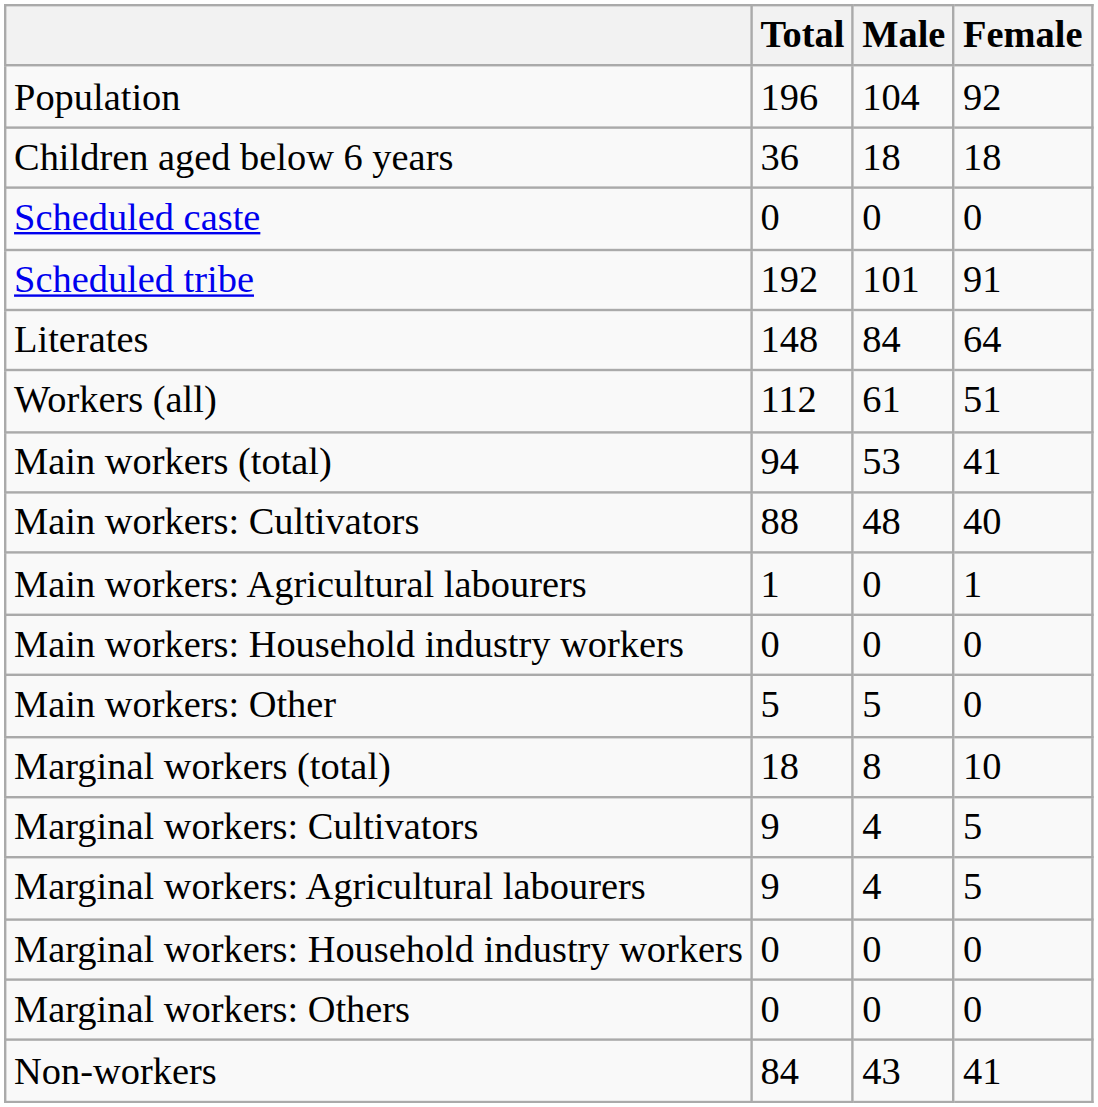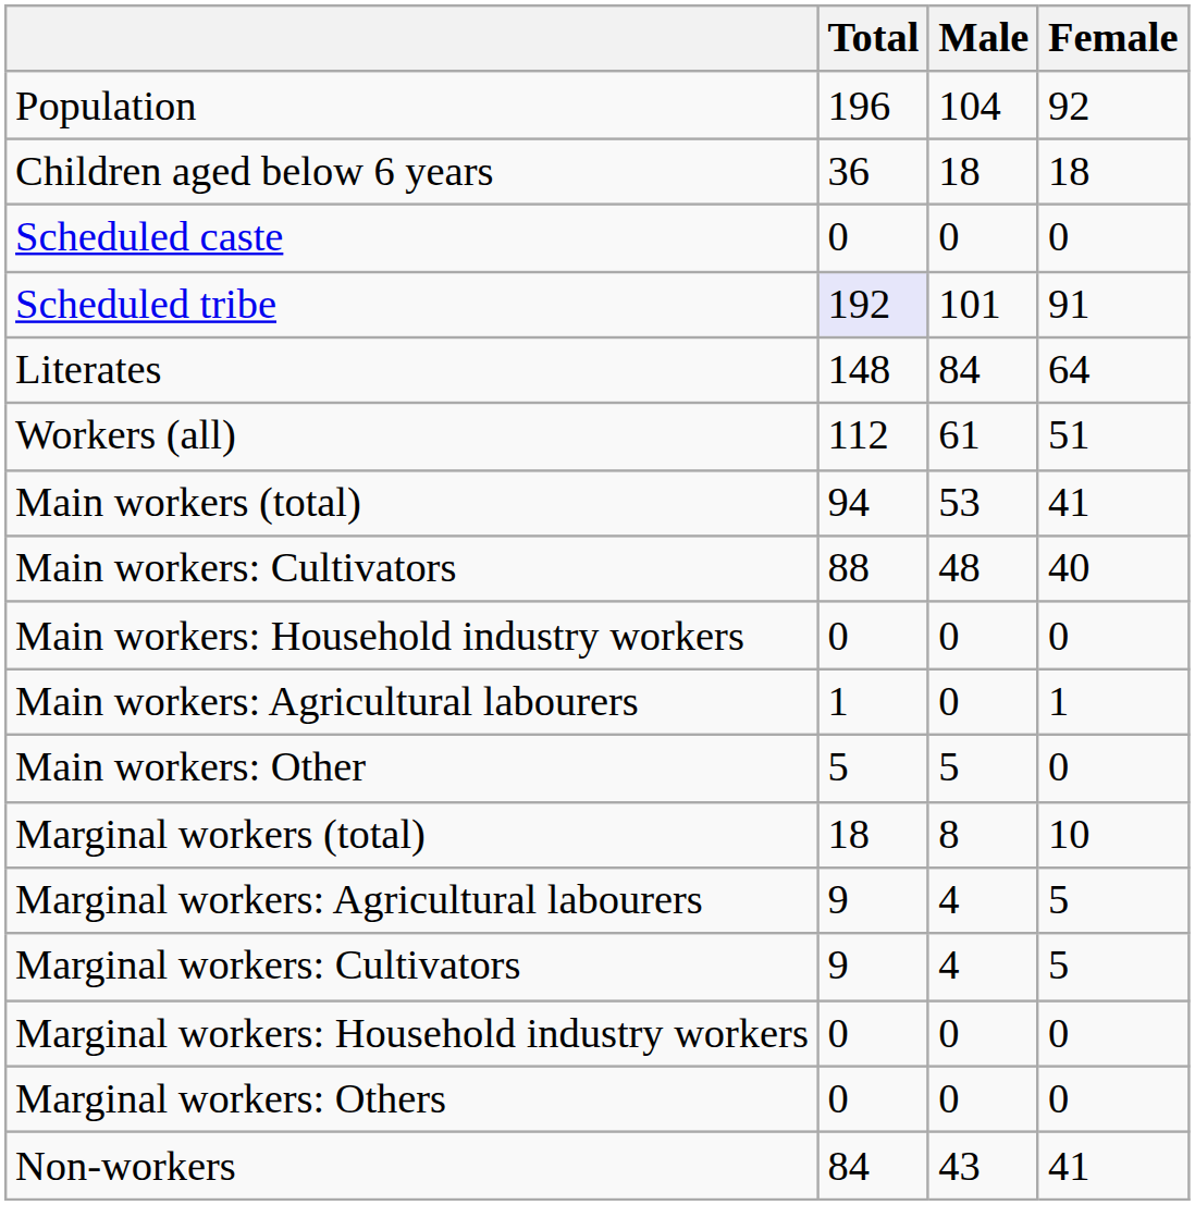Scheduled tribe | Total: no background -> lavender background
rows swapped: Main workers: Agricultural labourers <-> Main workers: Household industry workers
rows swapped: Marginal workers: Cultivators <-> Marginal workers: Agricultural labourers
